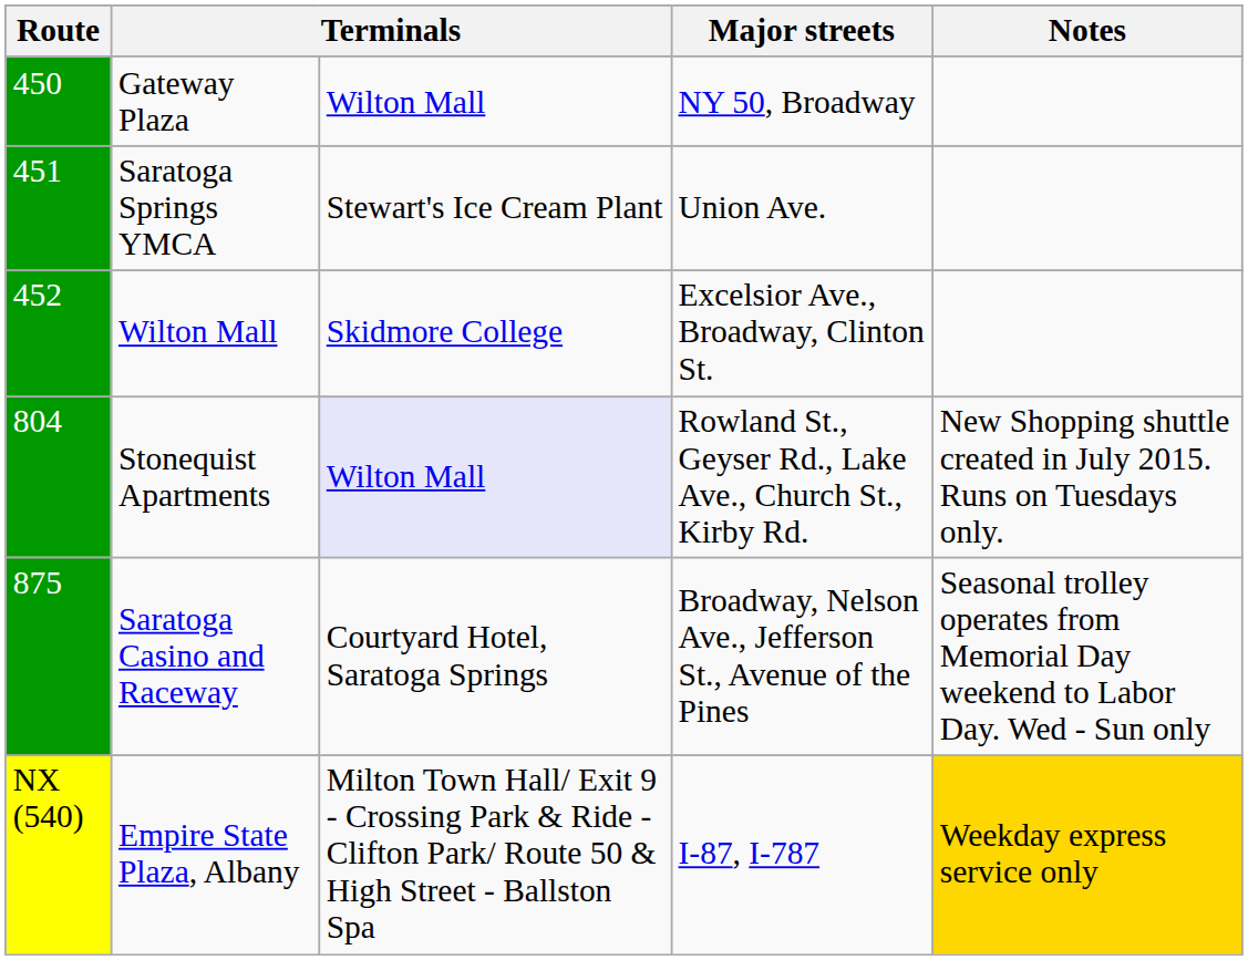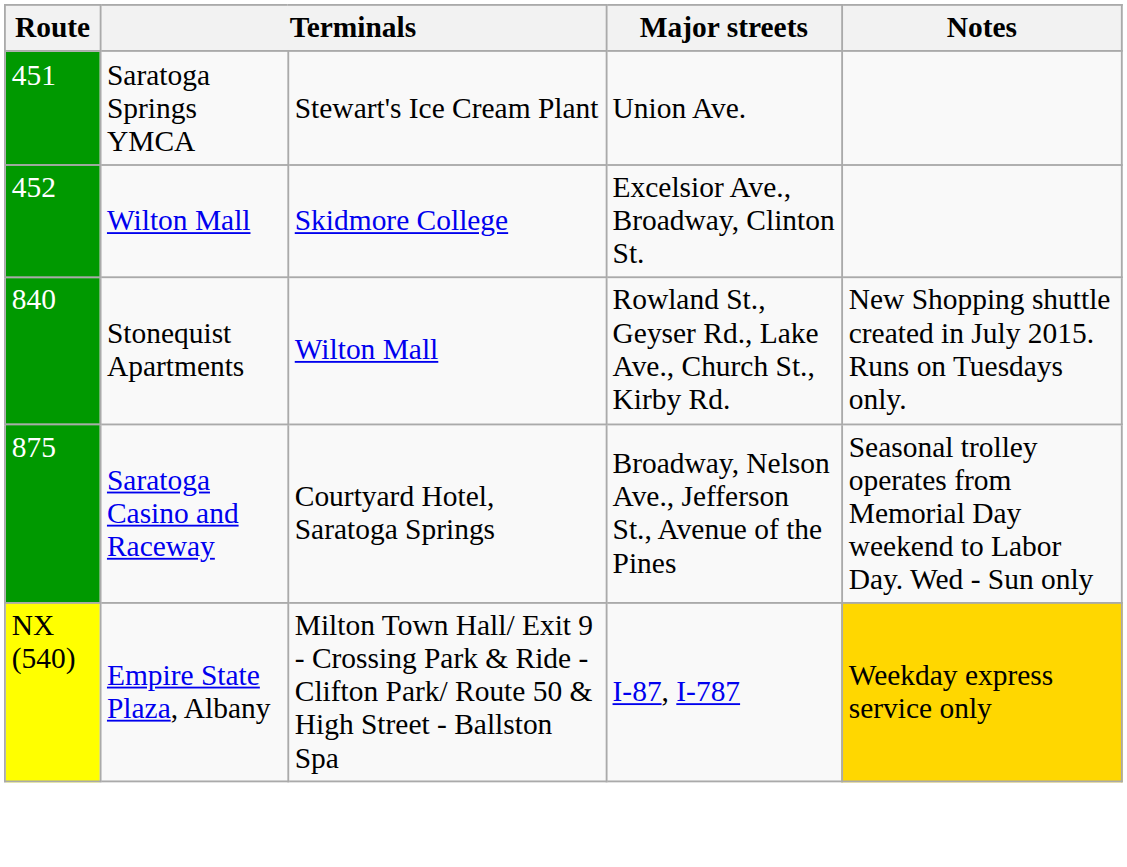- row: 450 | Gateway Plaza | Wilton Mall | NY 50, Broadway
Stonequist Apartments | Route: 804 -> 840
Stonequist Apartments | column 3: lavender background -> no background
